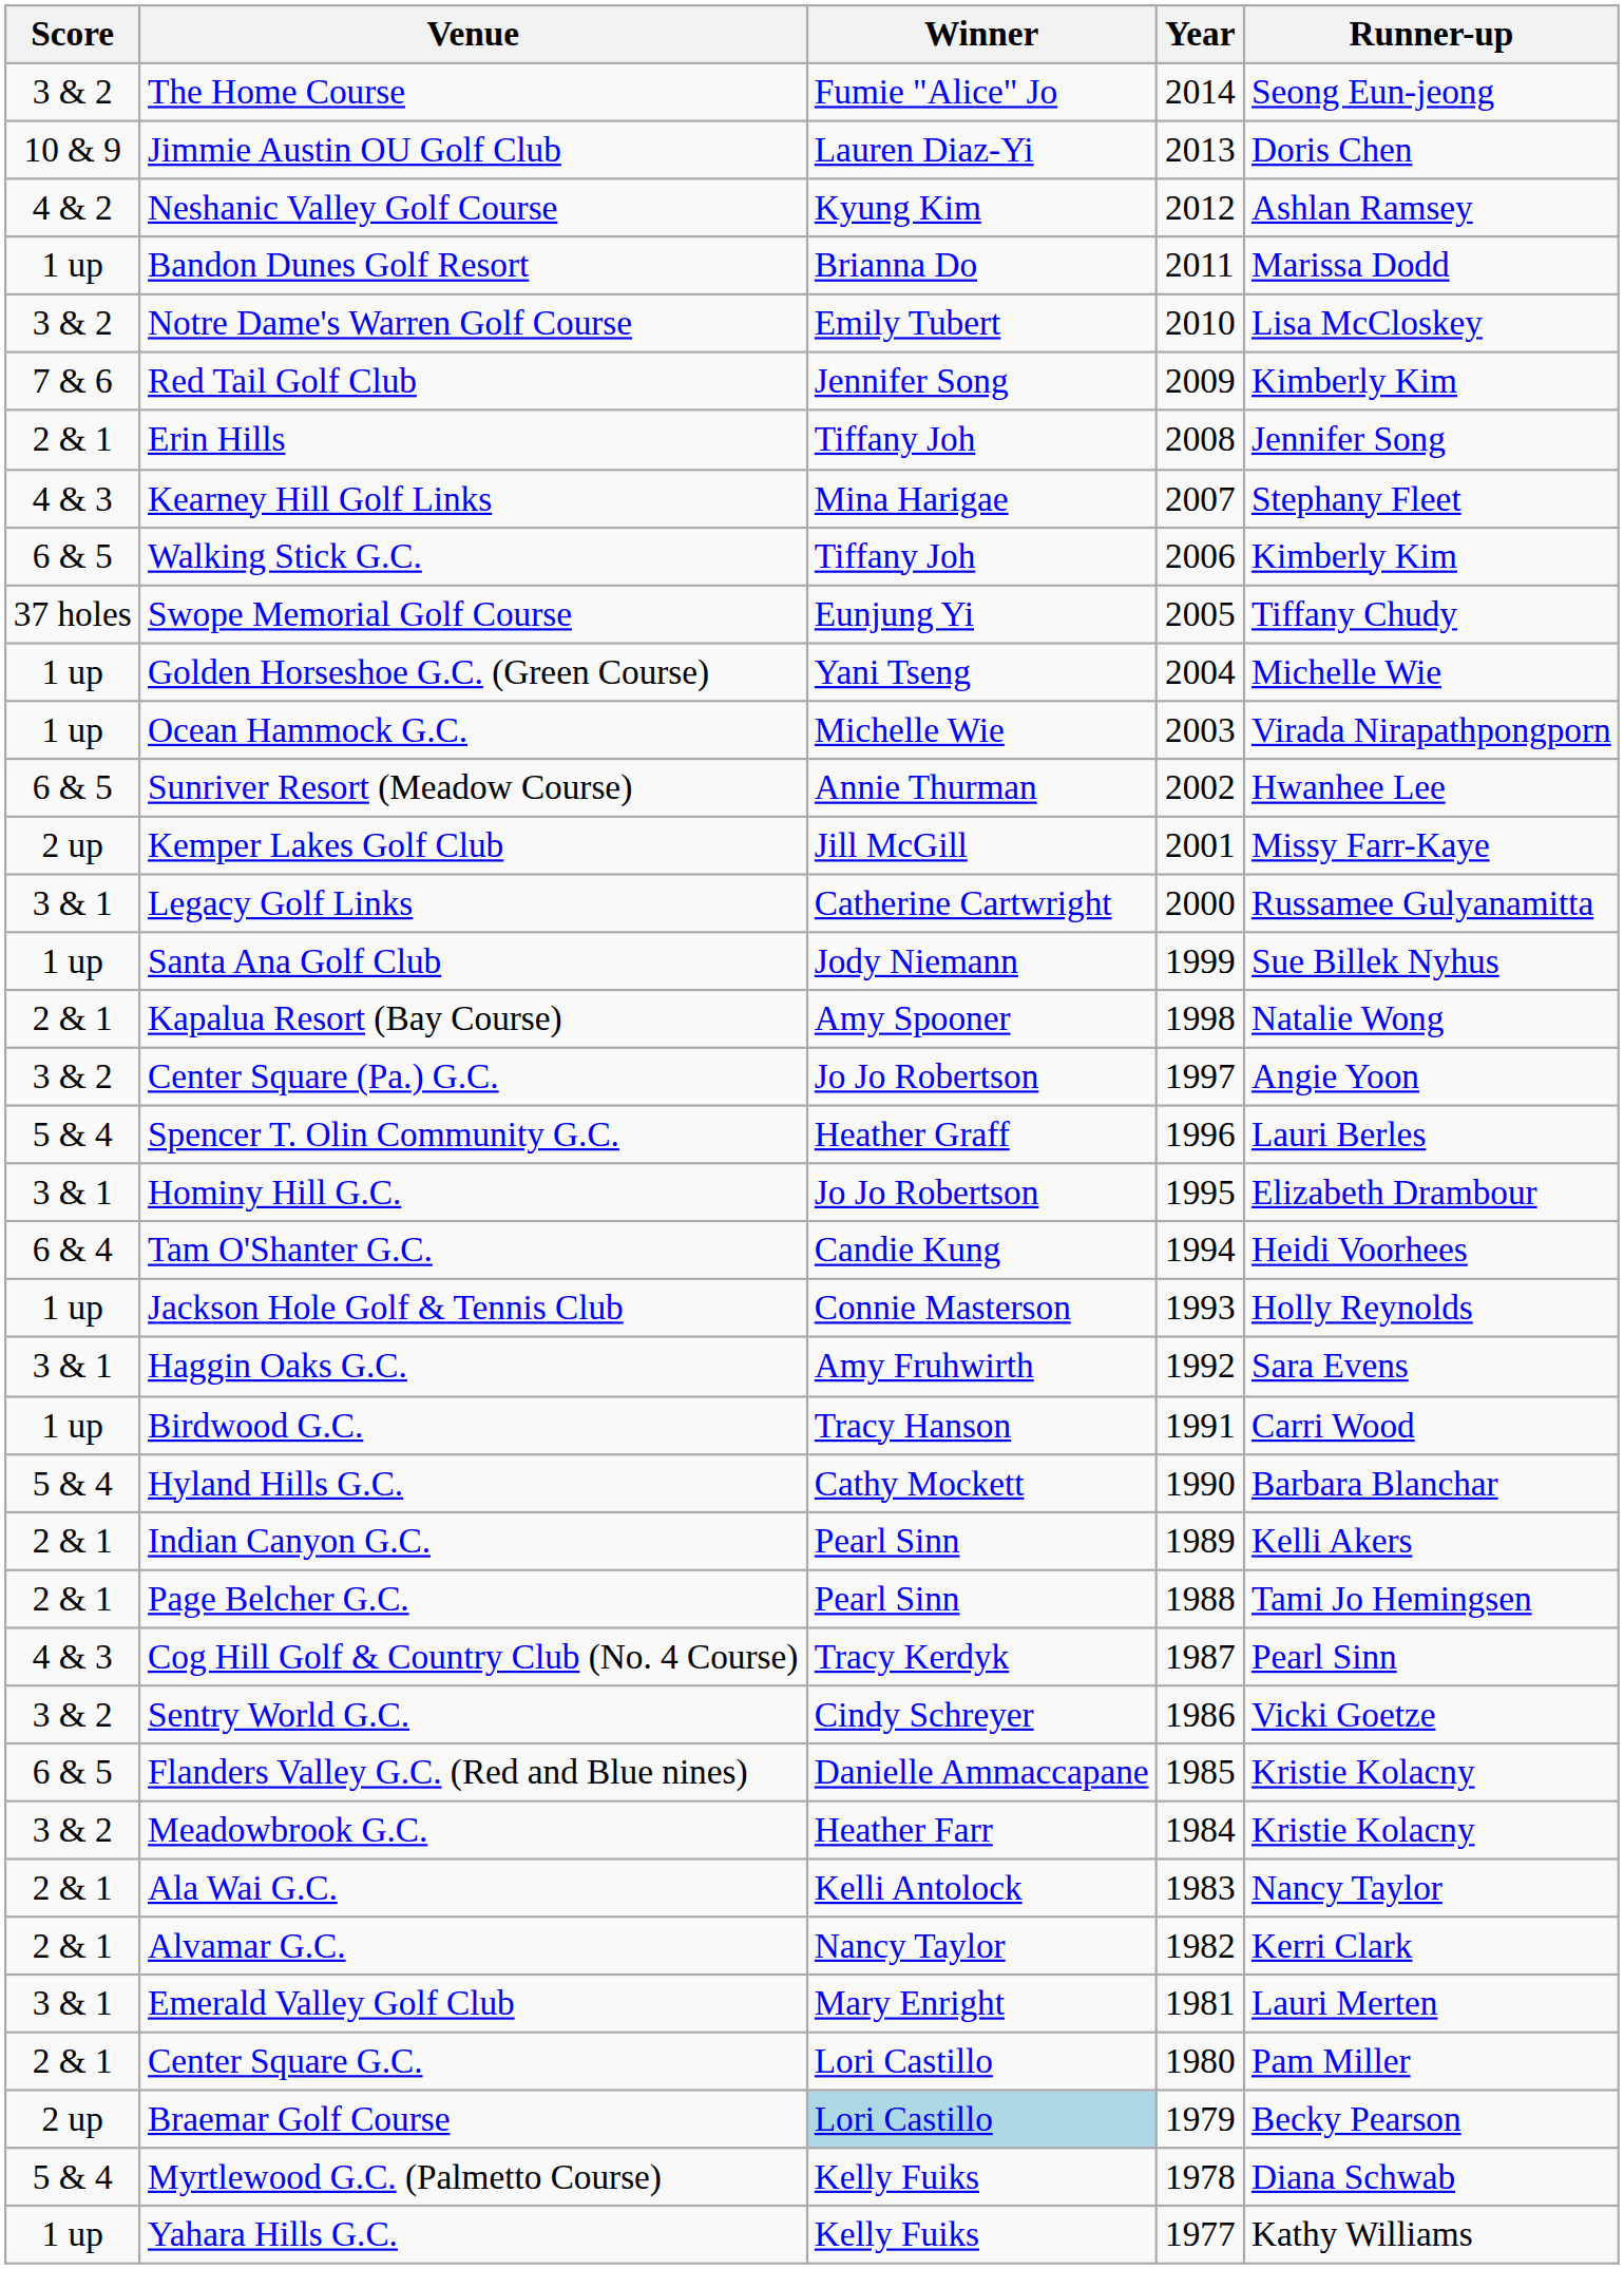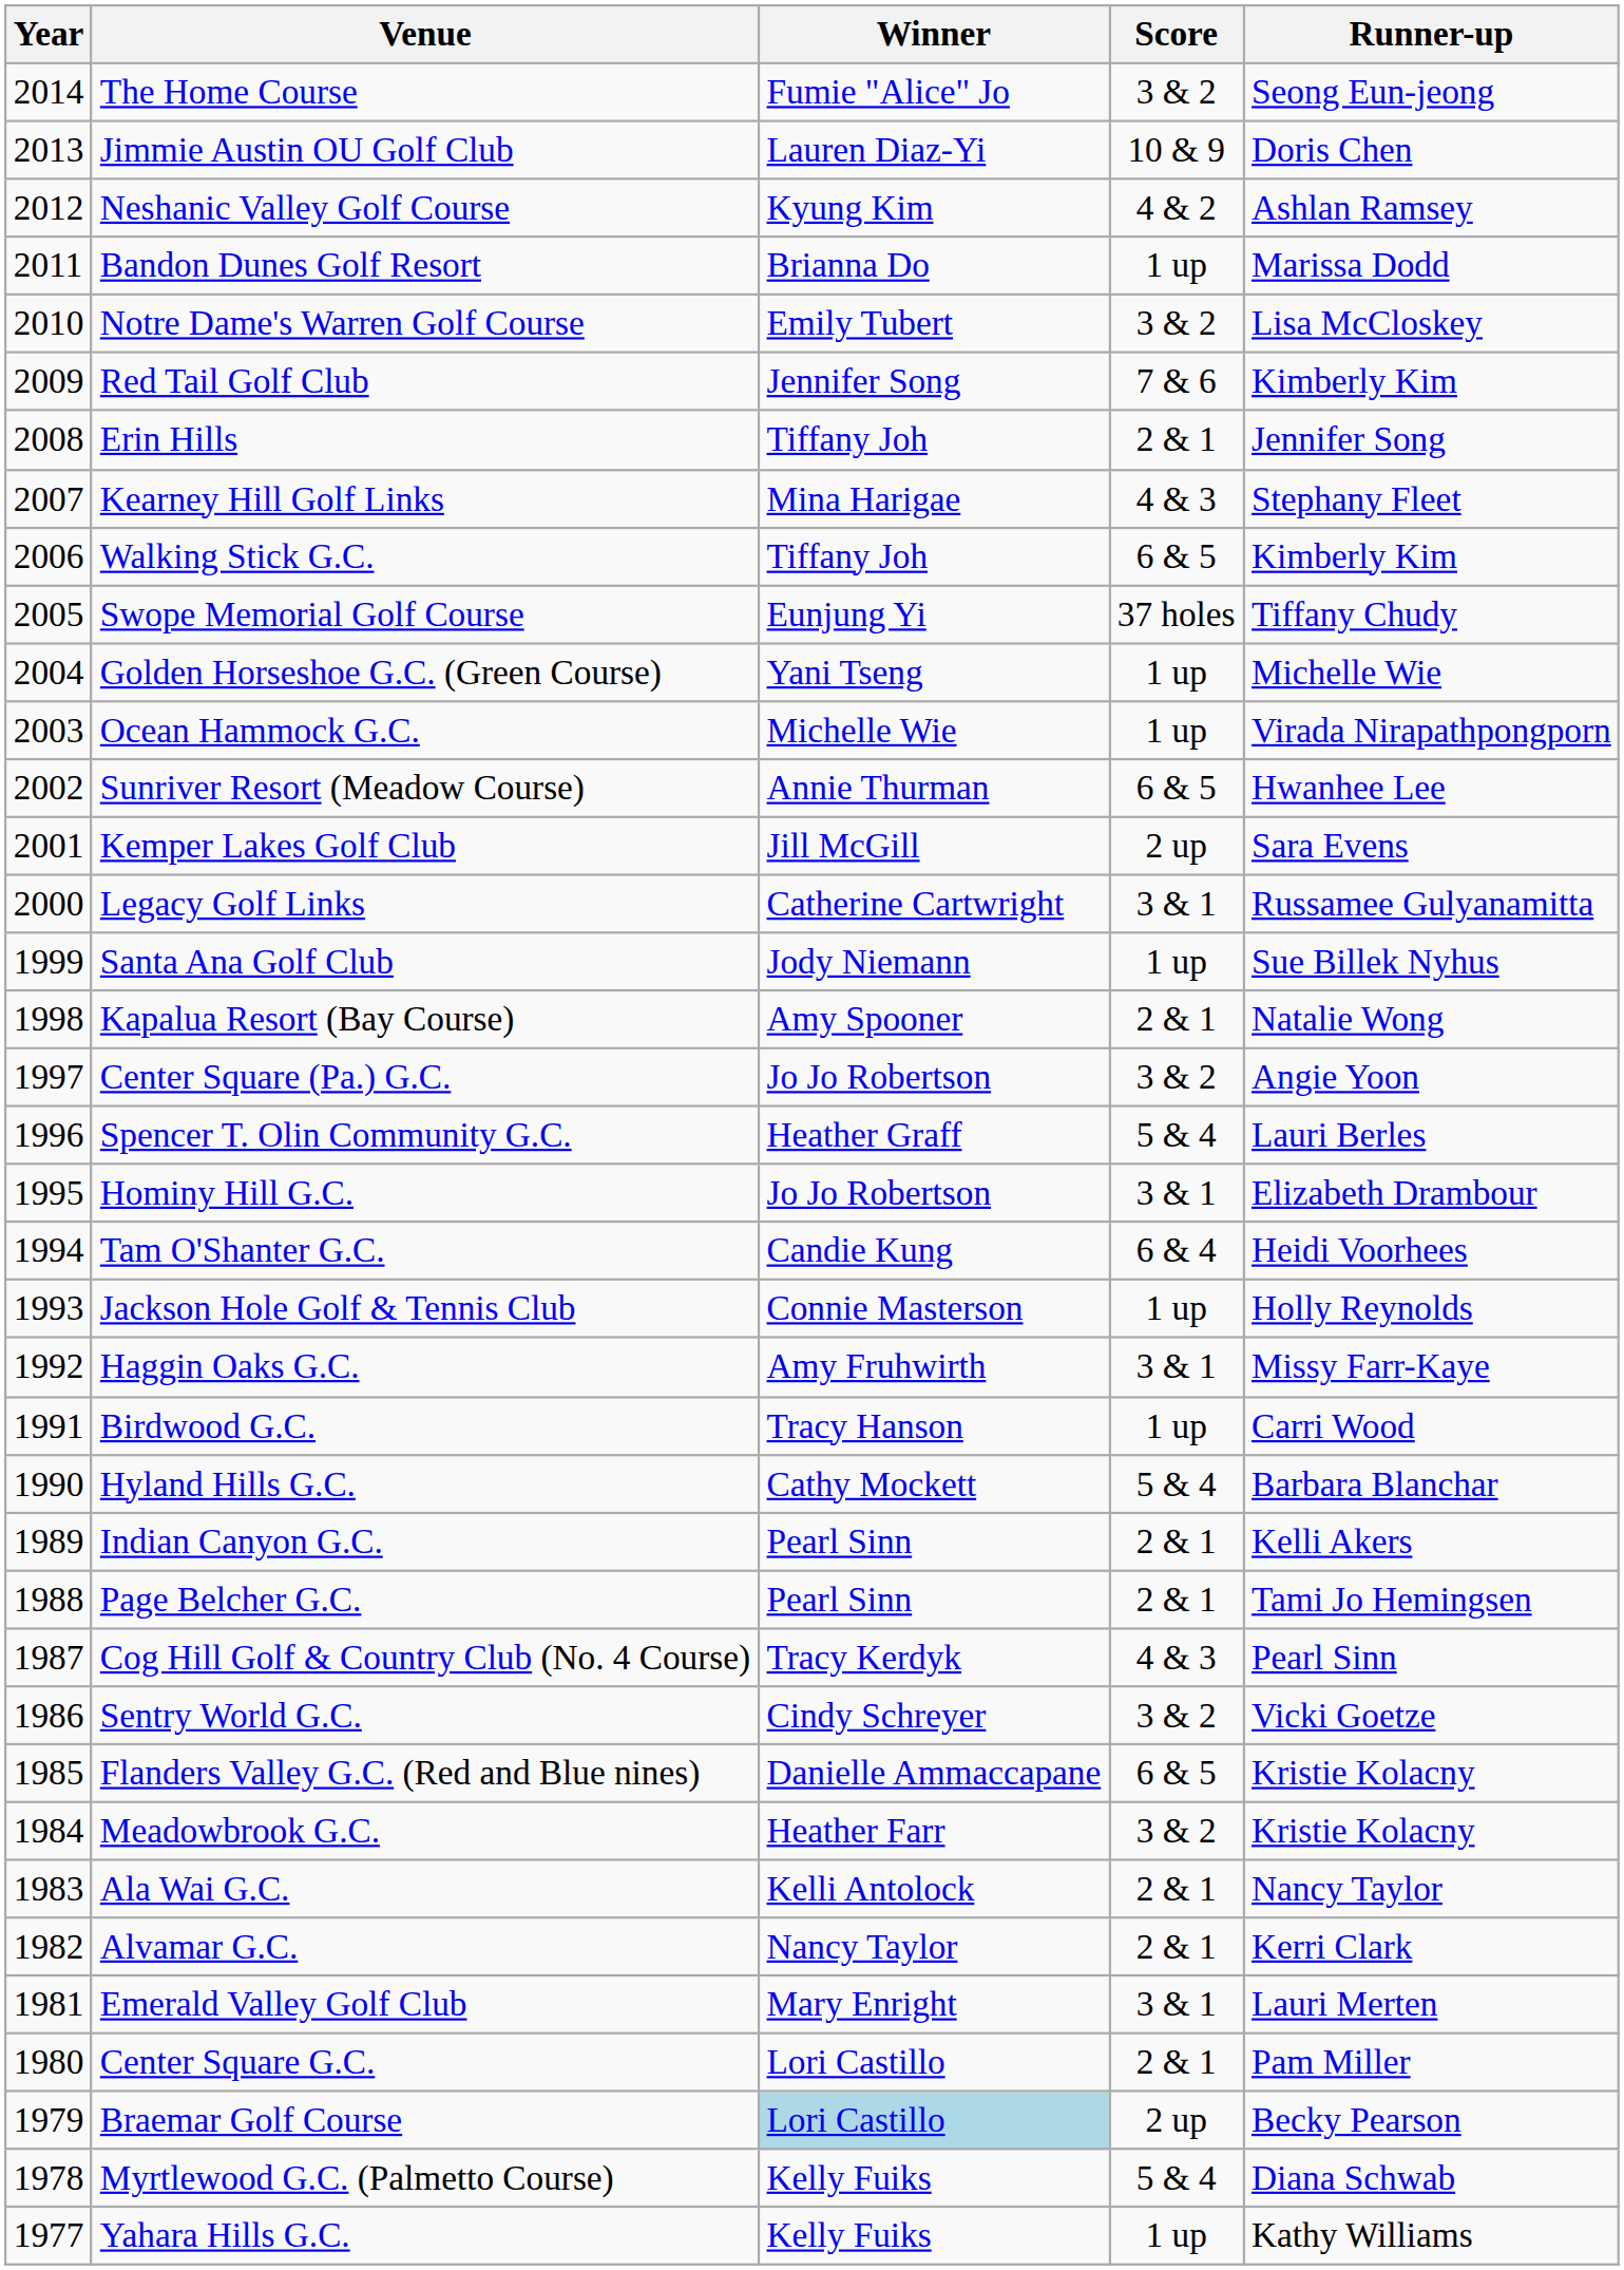columns swapped: Year <-> Score
Kemper Lakes Golf Club | Runner-up: Missy Farr-Kaye -> Sara Evens
Haggin Oaks G.C. | Runner-up: Sara Evens -> Missy Farr-Kaye
